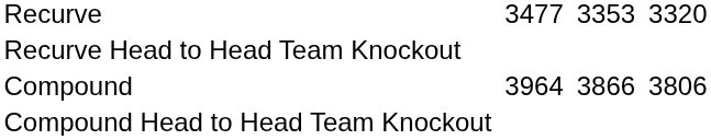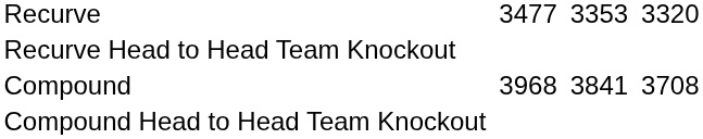Compound | column 3: 3964 -> 3968
Compound | column 5: 3866 -> 3841
Compound | column 7: 3806 -> 3708
